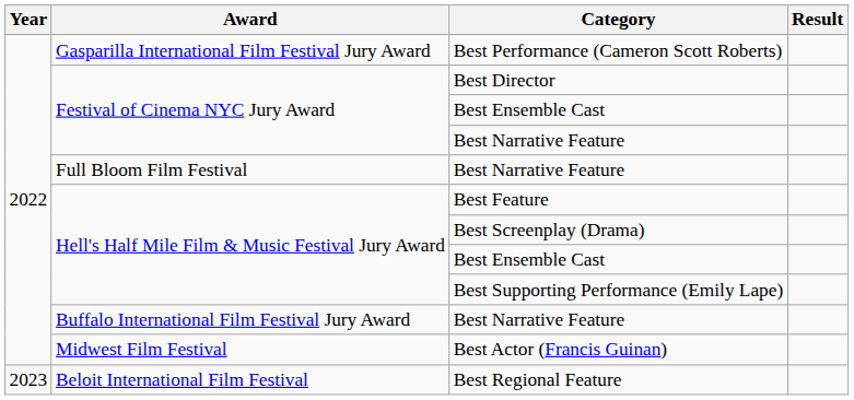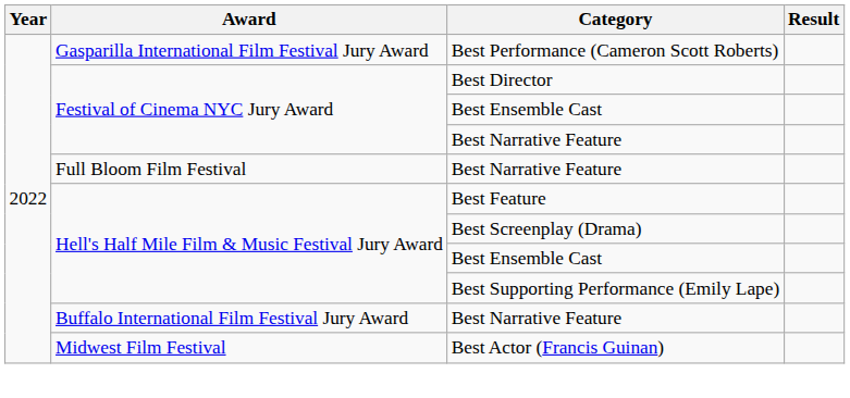- row: 2023 | Beloit International Film Festival | Best Regional Feature
